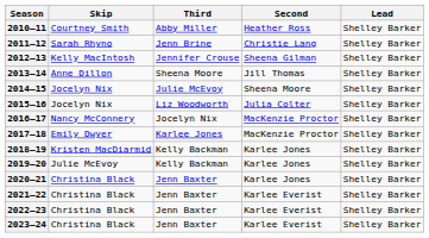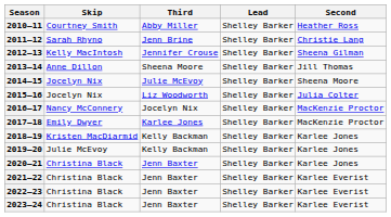columns swapped: Second <-> Lead
